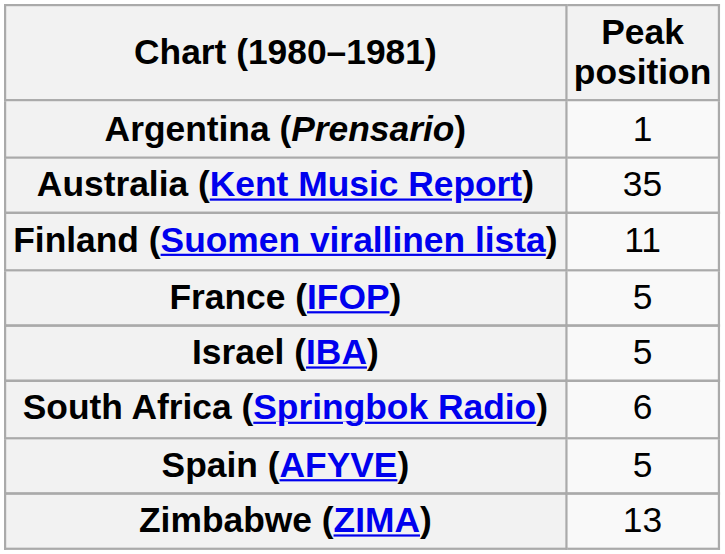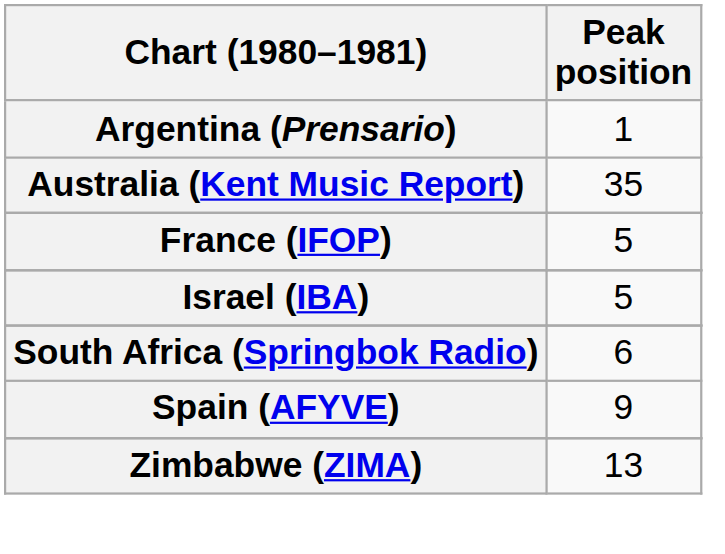- row: Finland (Suomen virallinen lista) | 11
Spain (AFYVE) | Peak position: 5 -> 9
